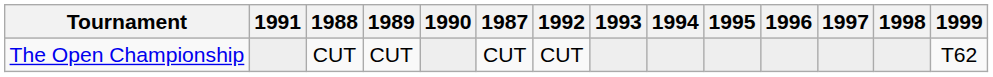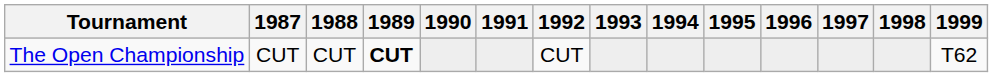columns swapped: 1987 <-> 1991
The Open Championship | 1989: normal -> bold
